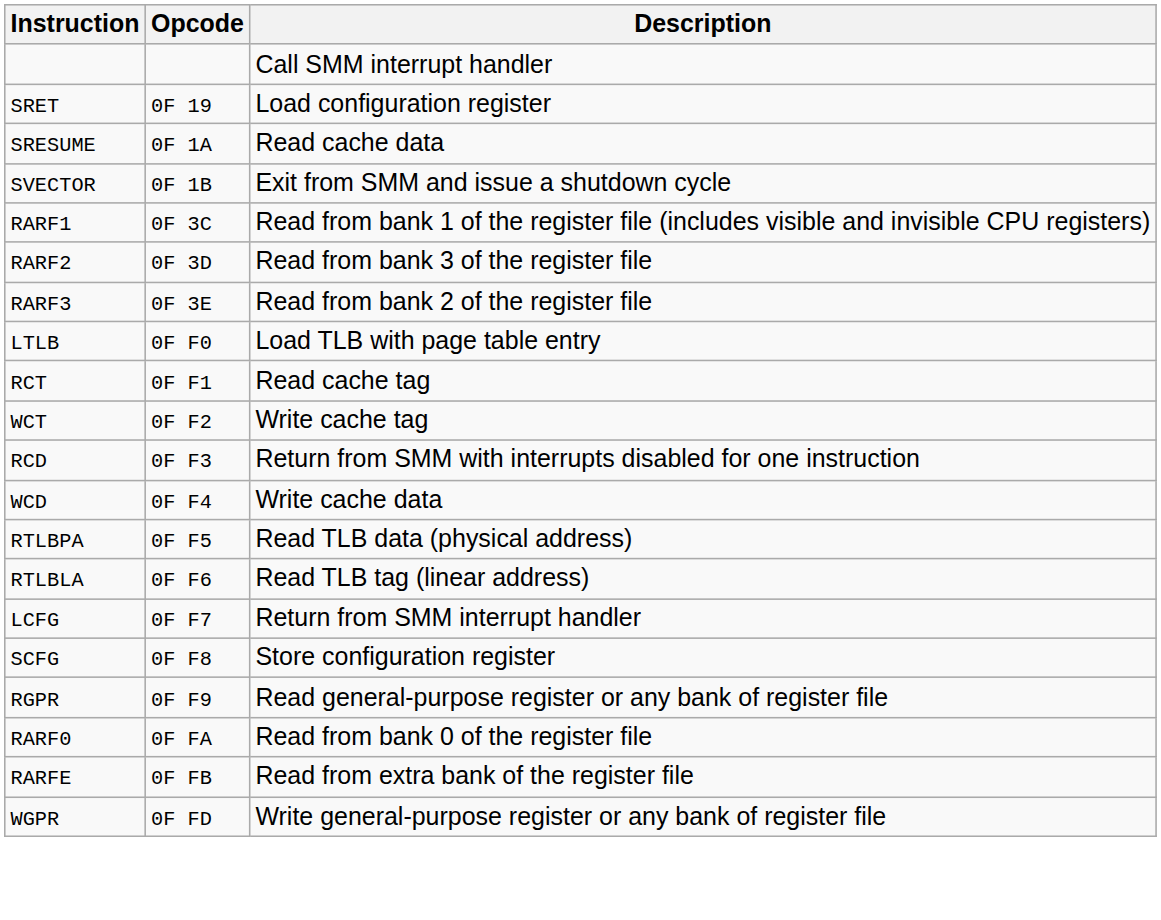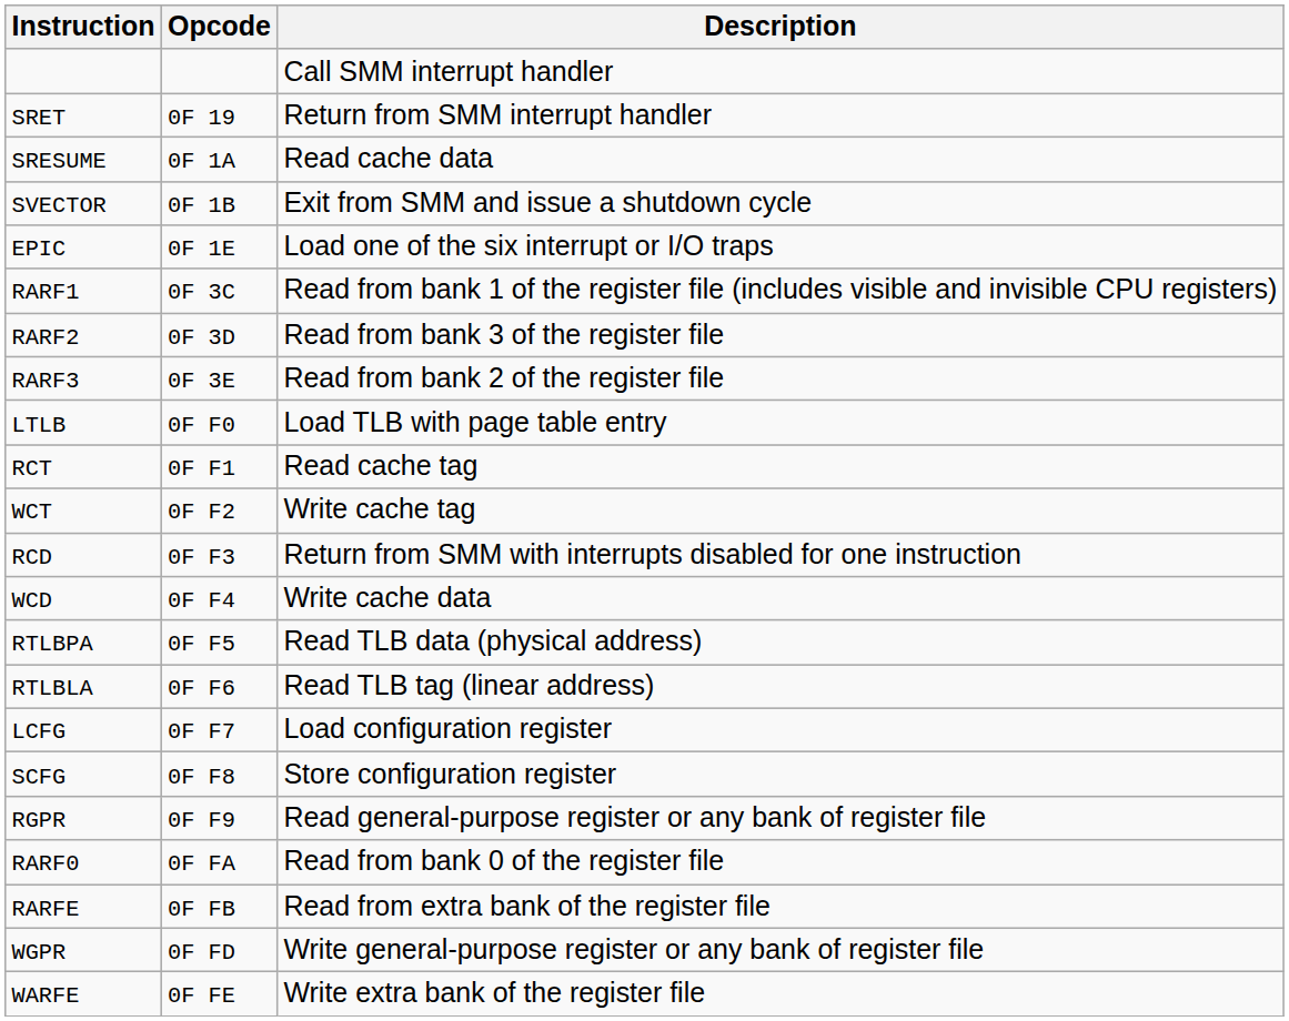SRET | Description: Load configuration register -> Return from SMM interrupt handler
+ row: EPIC | 0F 1E | Load one of the six interrupt or I/O traps
LCFG | Description: Return from SMM interrupt handler -> Load configuration register
+ row: WARFE | 0F FE | Write extra bank of the register file
